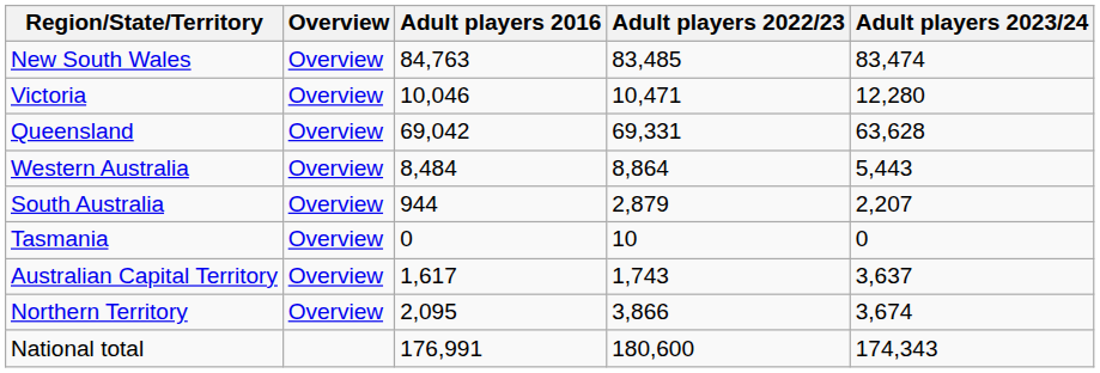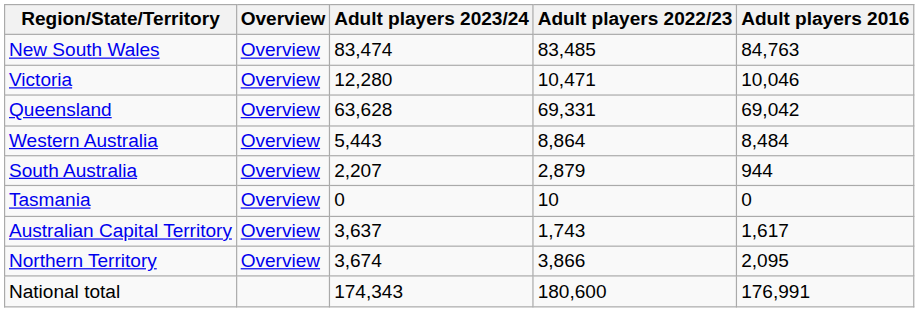columns swapped: Adult players 2016 <-> Adult players 2023/24
